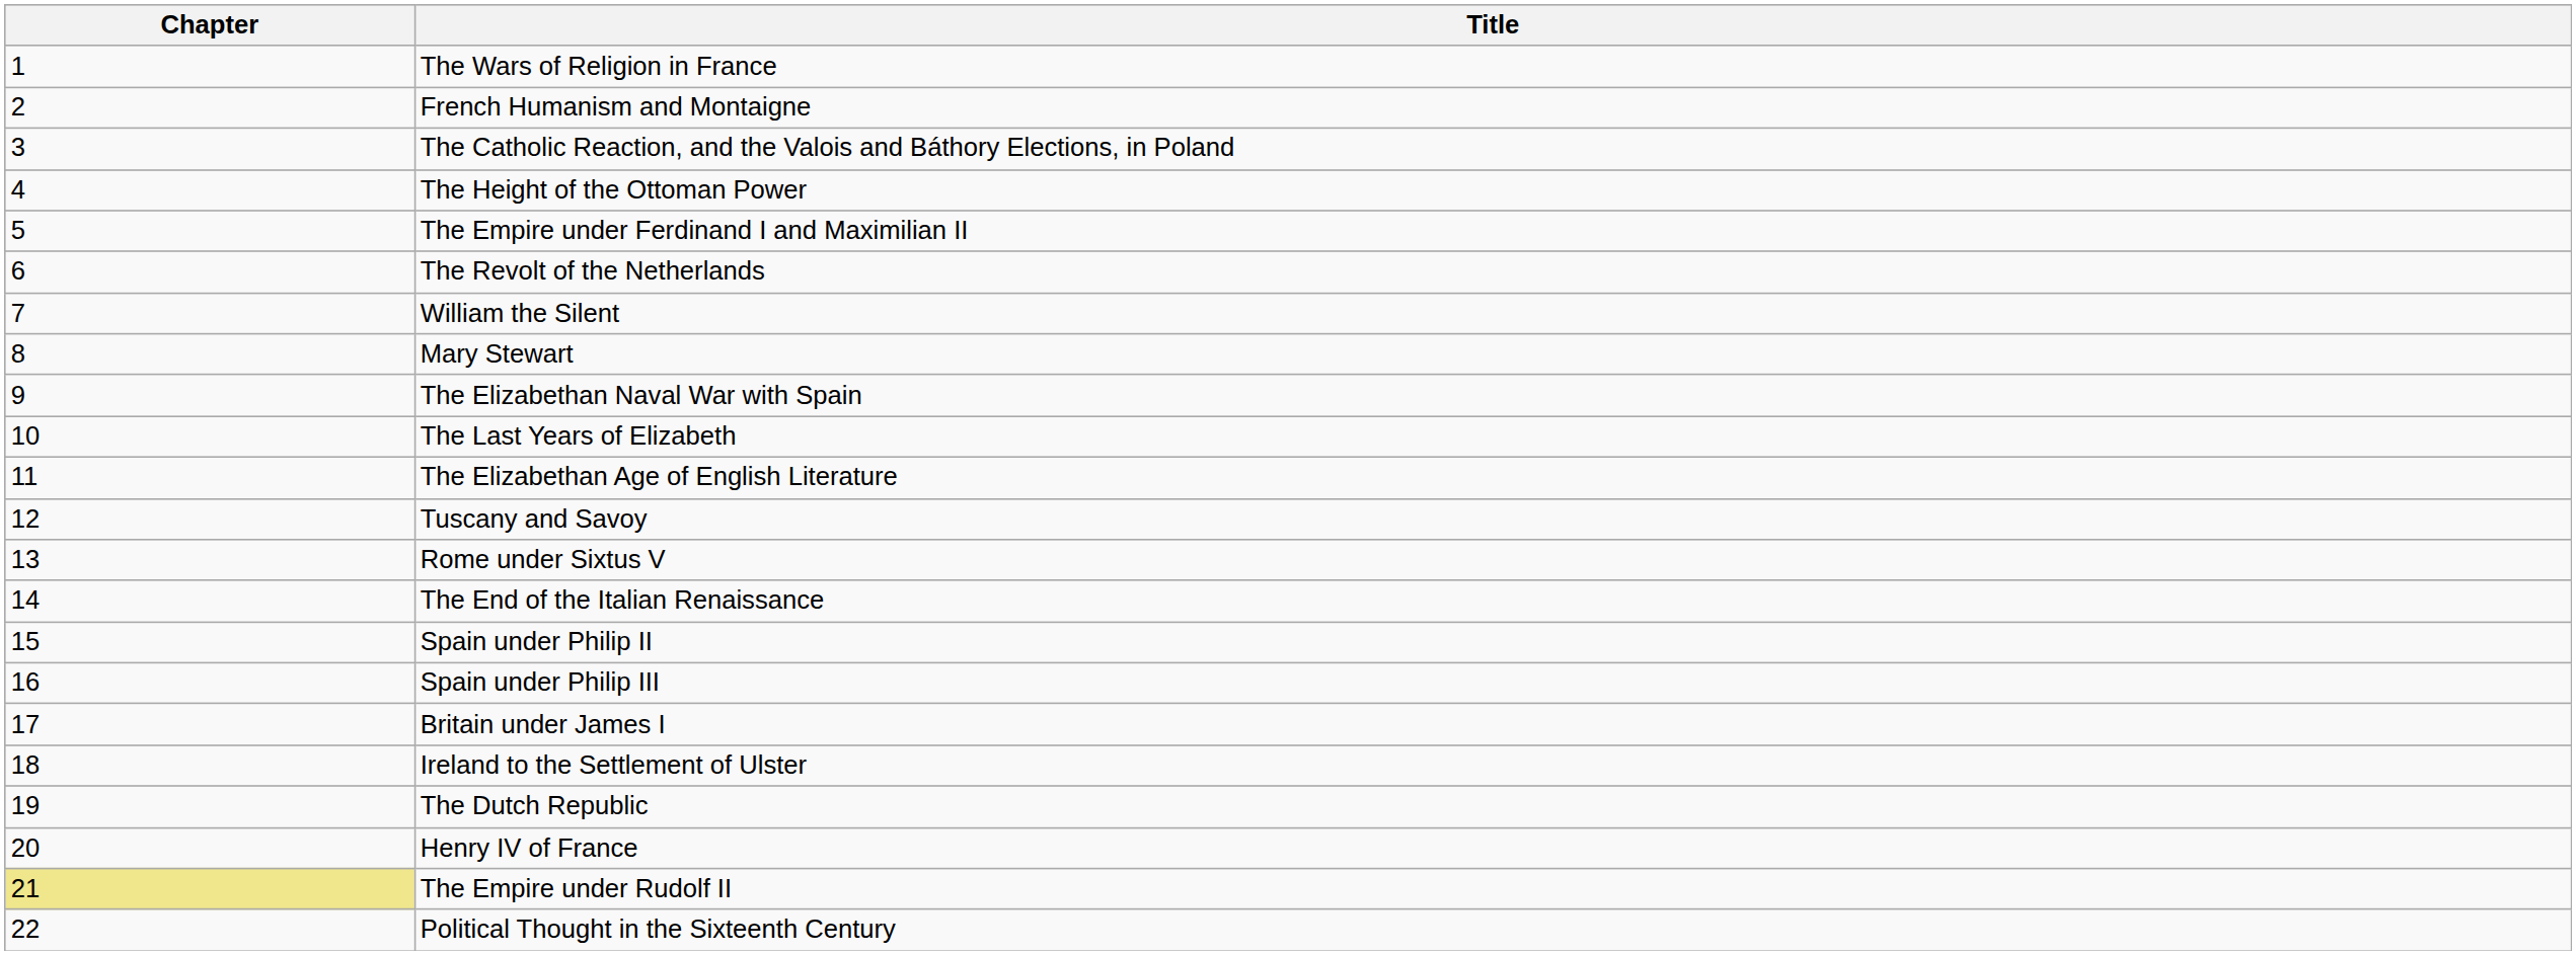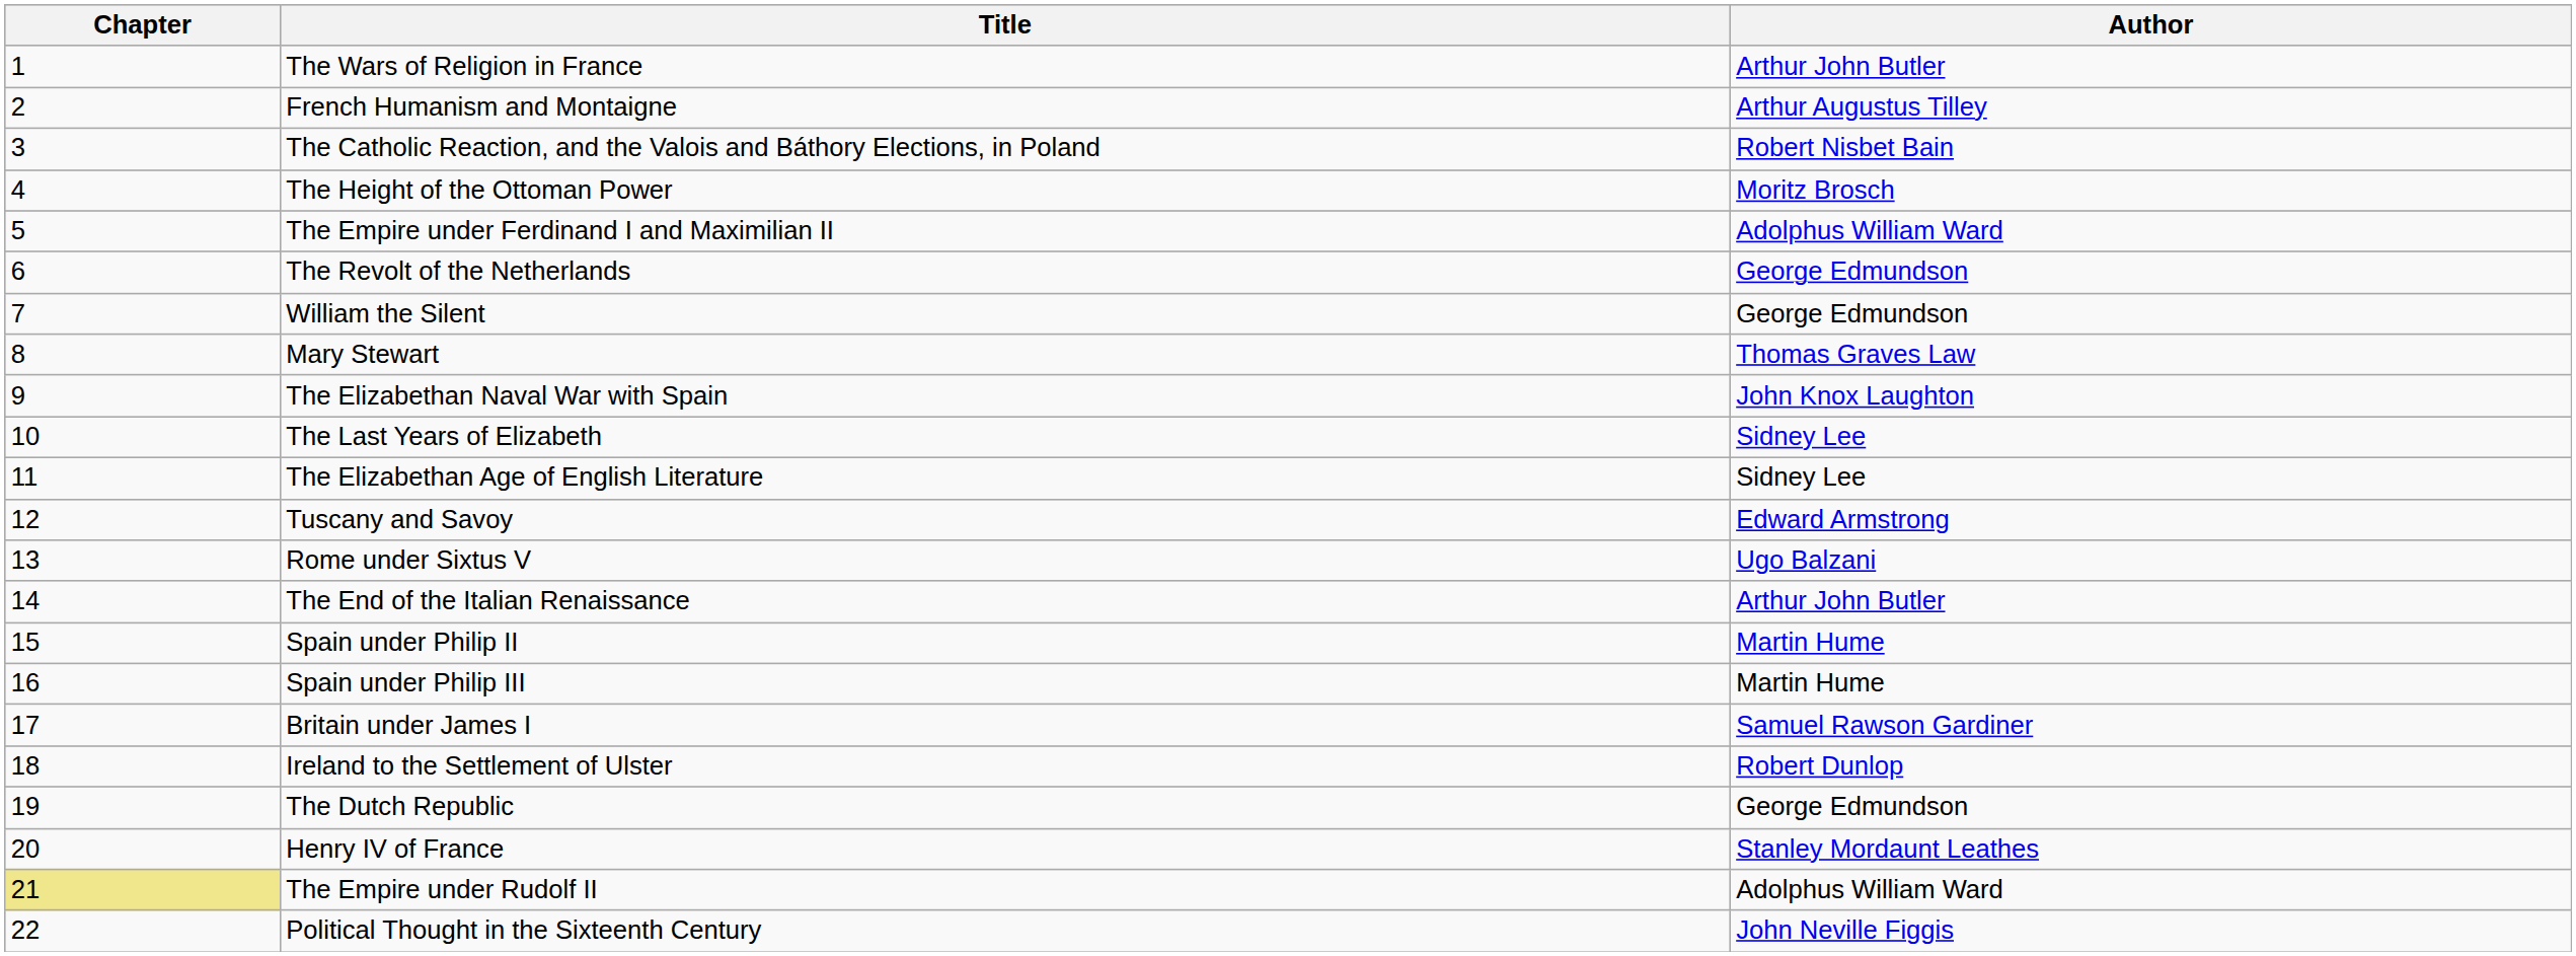+ column: Author | Arthur John Butler | Arthur Augustus Tilley | Robert Nisbet Bain | Moritz Brosch | Adolphus William Ward | George Edmundson | George Edmundson | Thomas Graves Law | John Knox Laughton | Sidney Lee | Sidney Lee | Edward Armstrong | Ugo Balzani | Arthur John Butler | Martin Hume | Martin Hume | Samuel Rawson Gardiner | Robert Dunlop | George Edmundson | Stanley Mordaunt Leathes | Adolphus William Ward | John Neville Figgis
